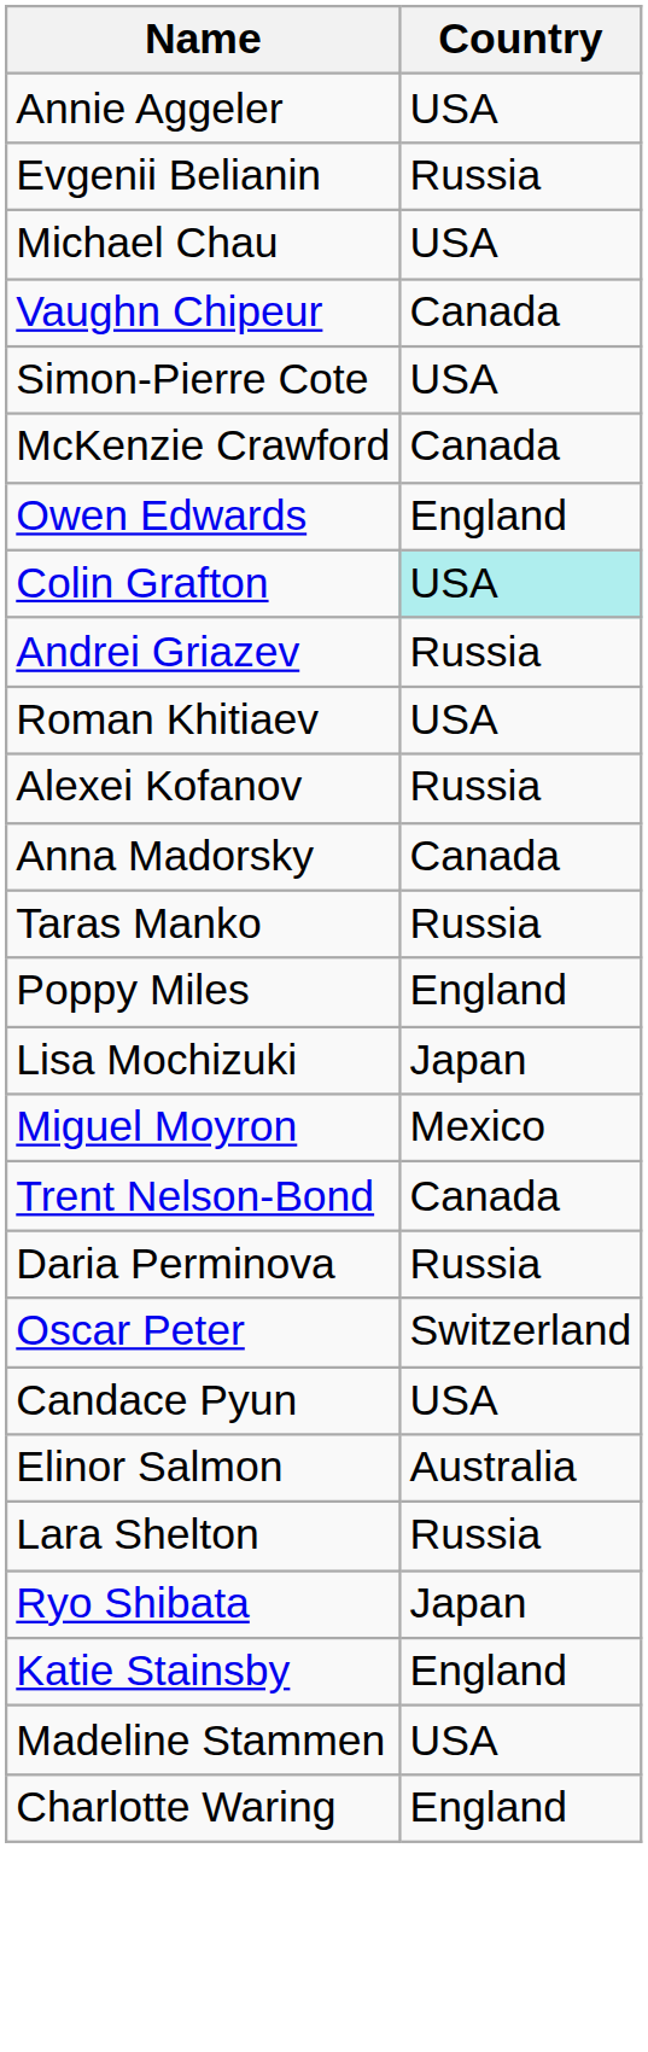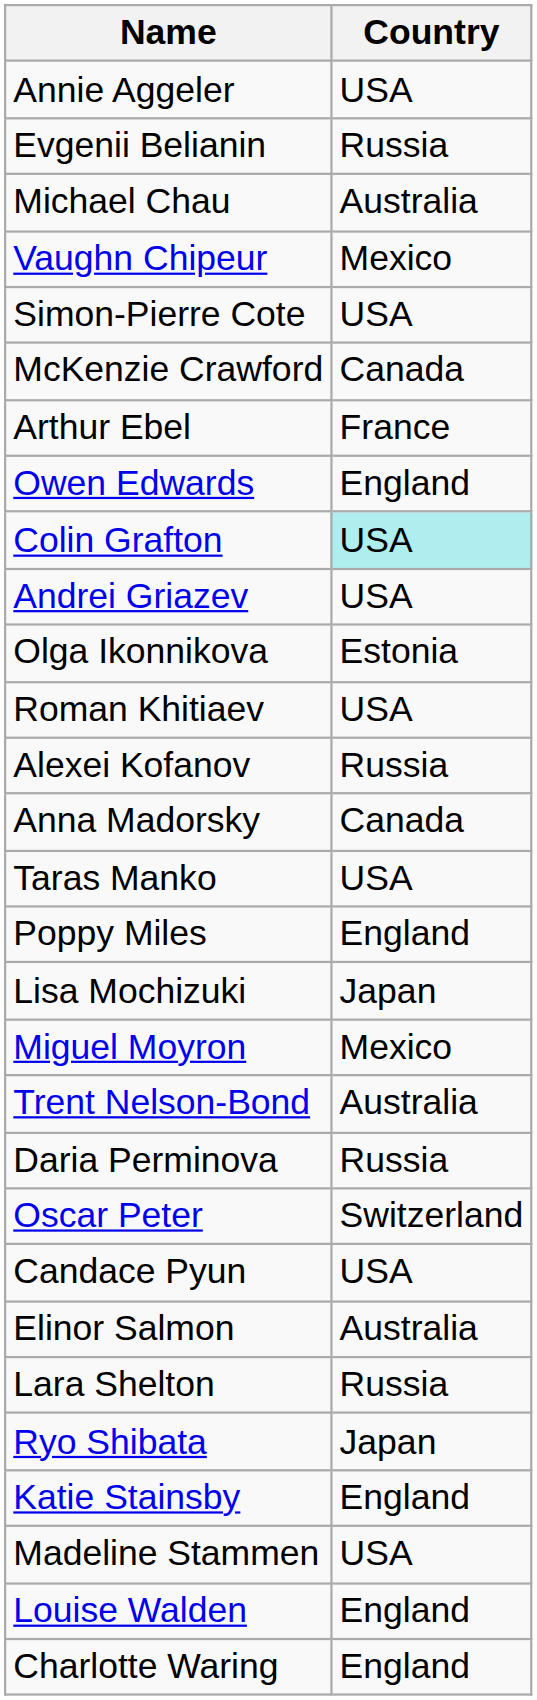Michael Chau | Country: USA -> Australia
Vaughn Chipeur | Country: Canada -> Mexico
+ row: Arthur Ebel | France
Andrei Griazev | Country: Russia -> USA
+ row: Olga Ikonnikova | Estonia
Taras Manko | Country: Russia -> USA
Trent Nelson-Bond | Country: Canada -> Australia
+ row: Louise Walden | England
